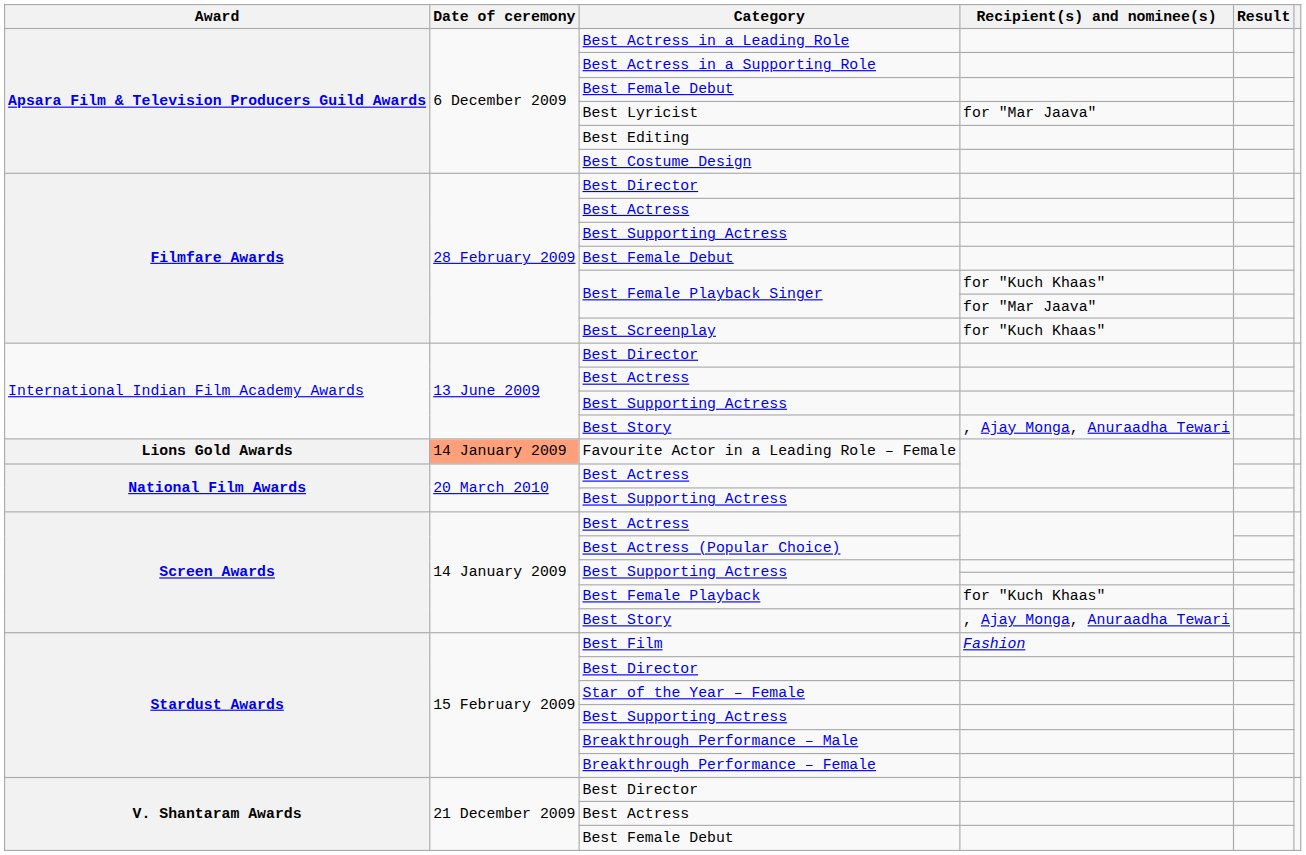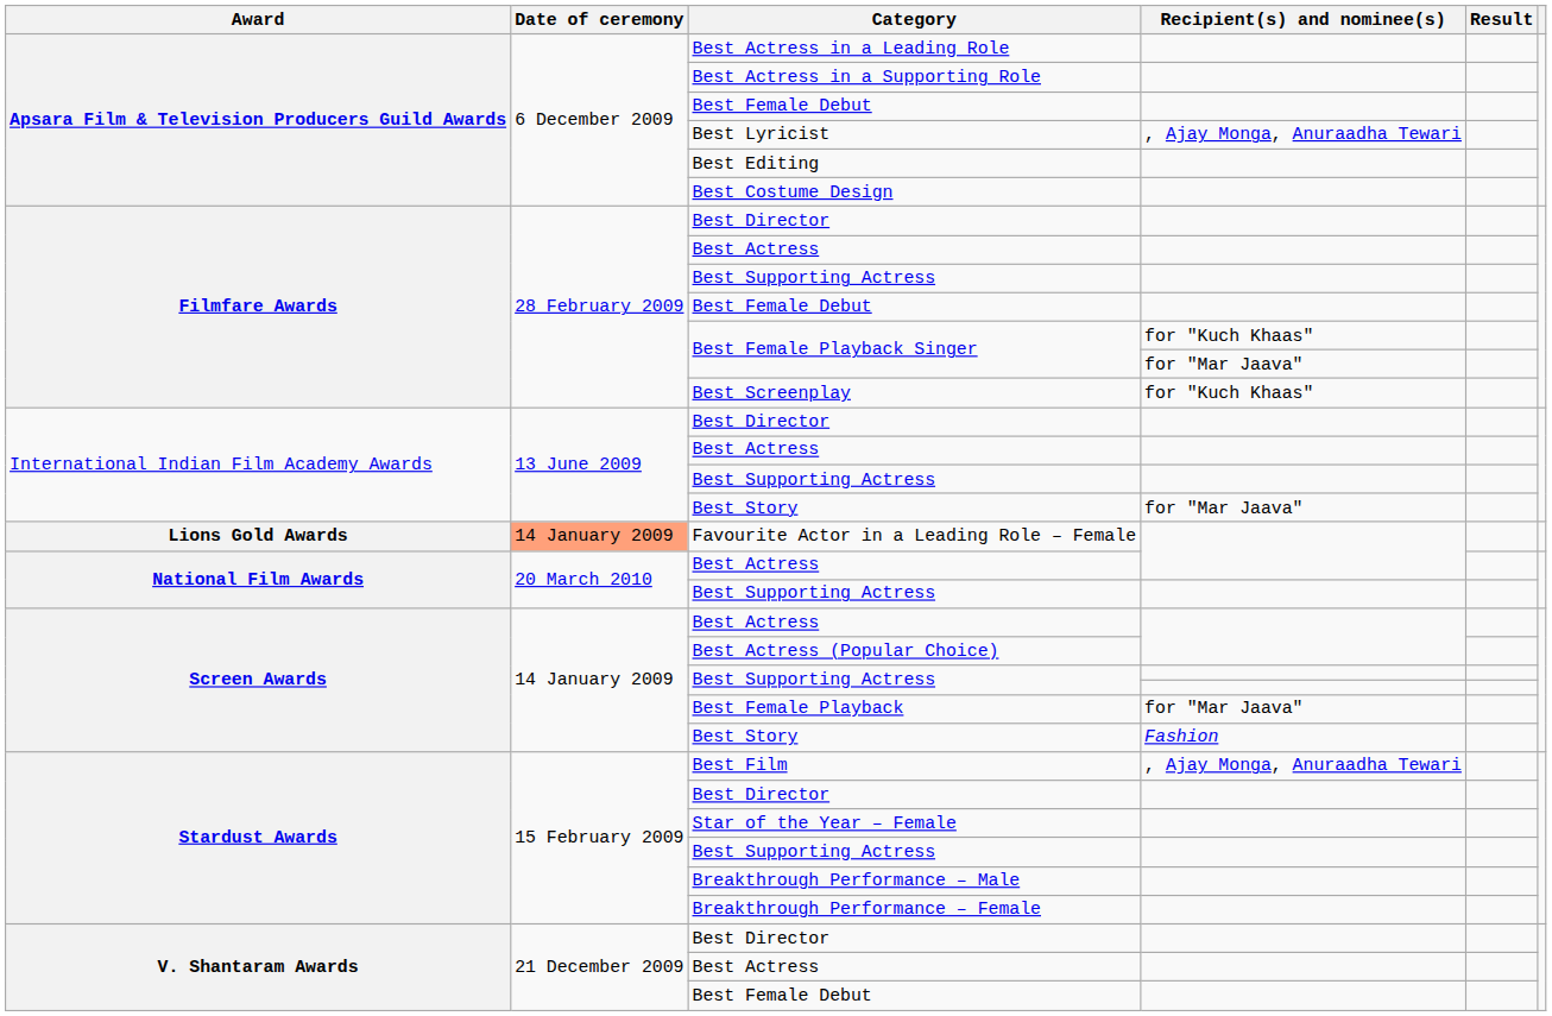Best Lyricist | Recipient(s) and nominee(s): for "Mar Jaava" -> , Ajay Monga, Anuraadha Tewari
International Indian Film Academy Awards / Best Story | Recipient(s) and nominee(s): , Ajay Monga, Anuraadha Tewari -> for "Mar Jaava"
Best Female Playback | Recipient(s) and nominee(s): for "Kuch Khaas" -> for "Mar Jaava"
Screen Awards / Best Story | Recipient(s) and nominee(s): , Ajay Monga, Anuraadha Tewari -> Fashion
Best Film | Recipient(s) and nominee(s): Fashion -> , Ajay Monga, Anuraadha Tewari
